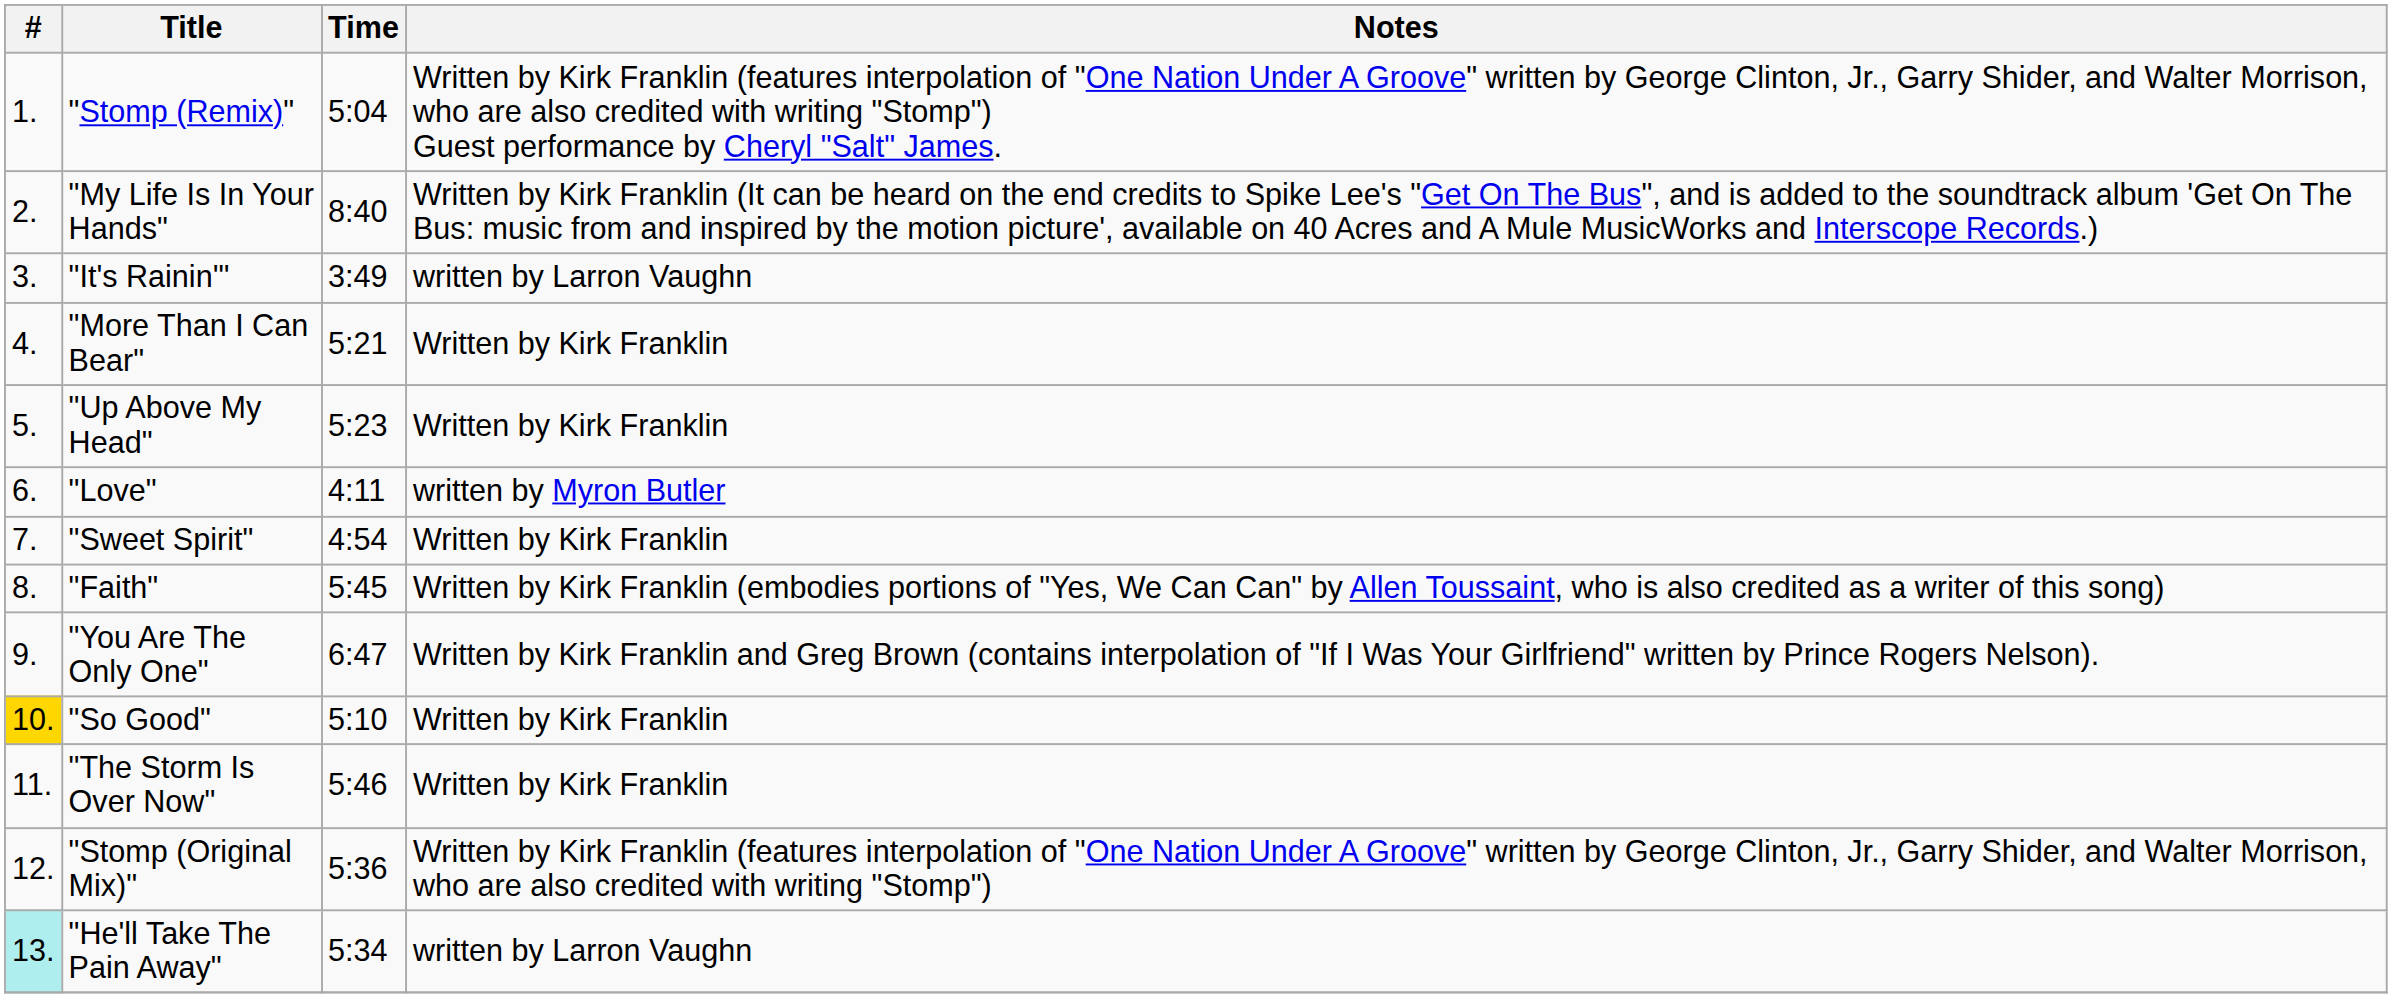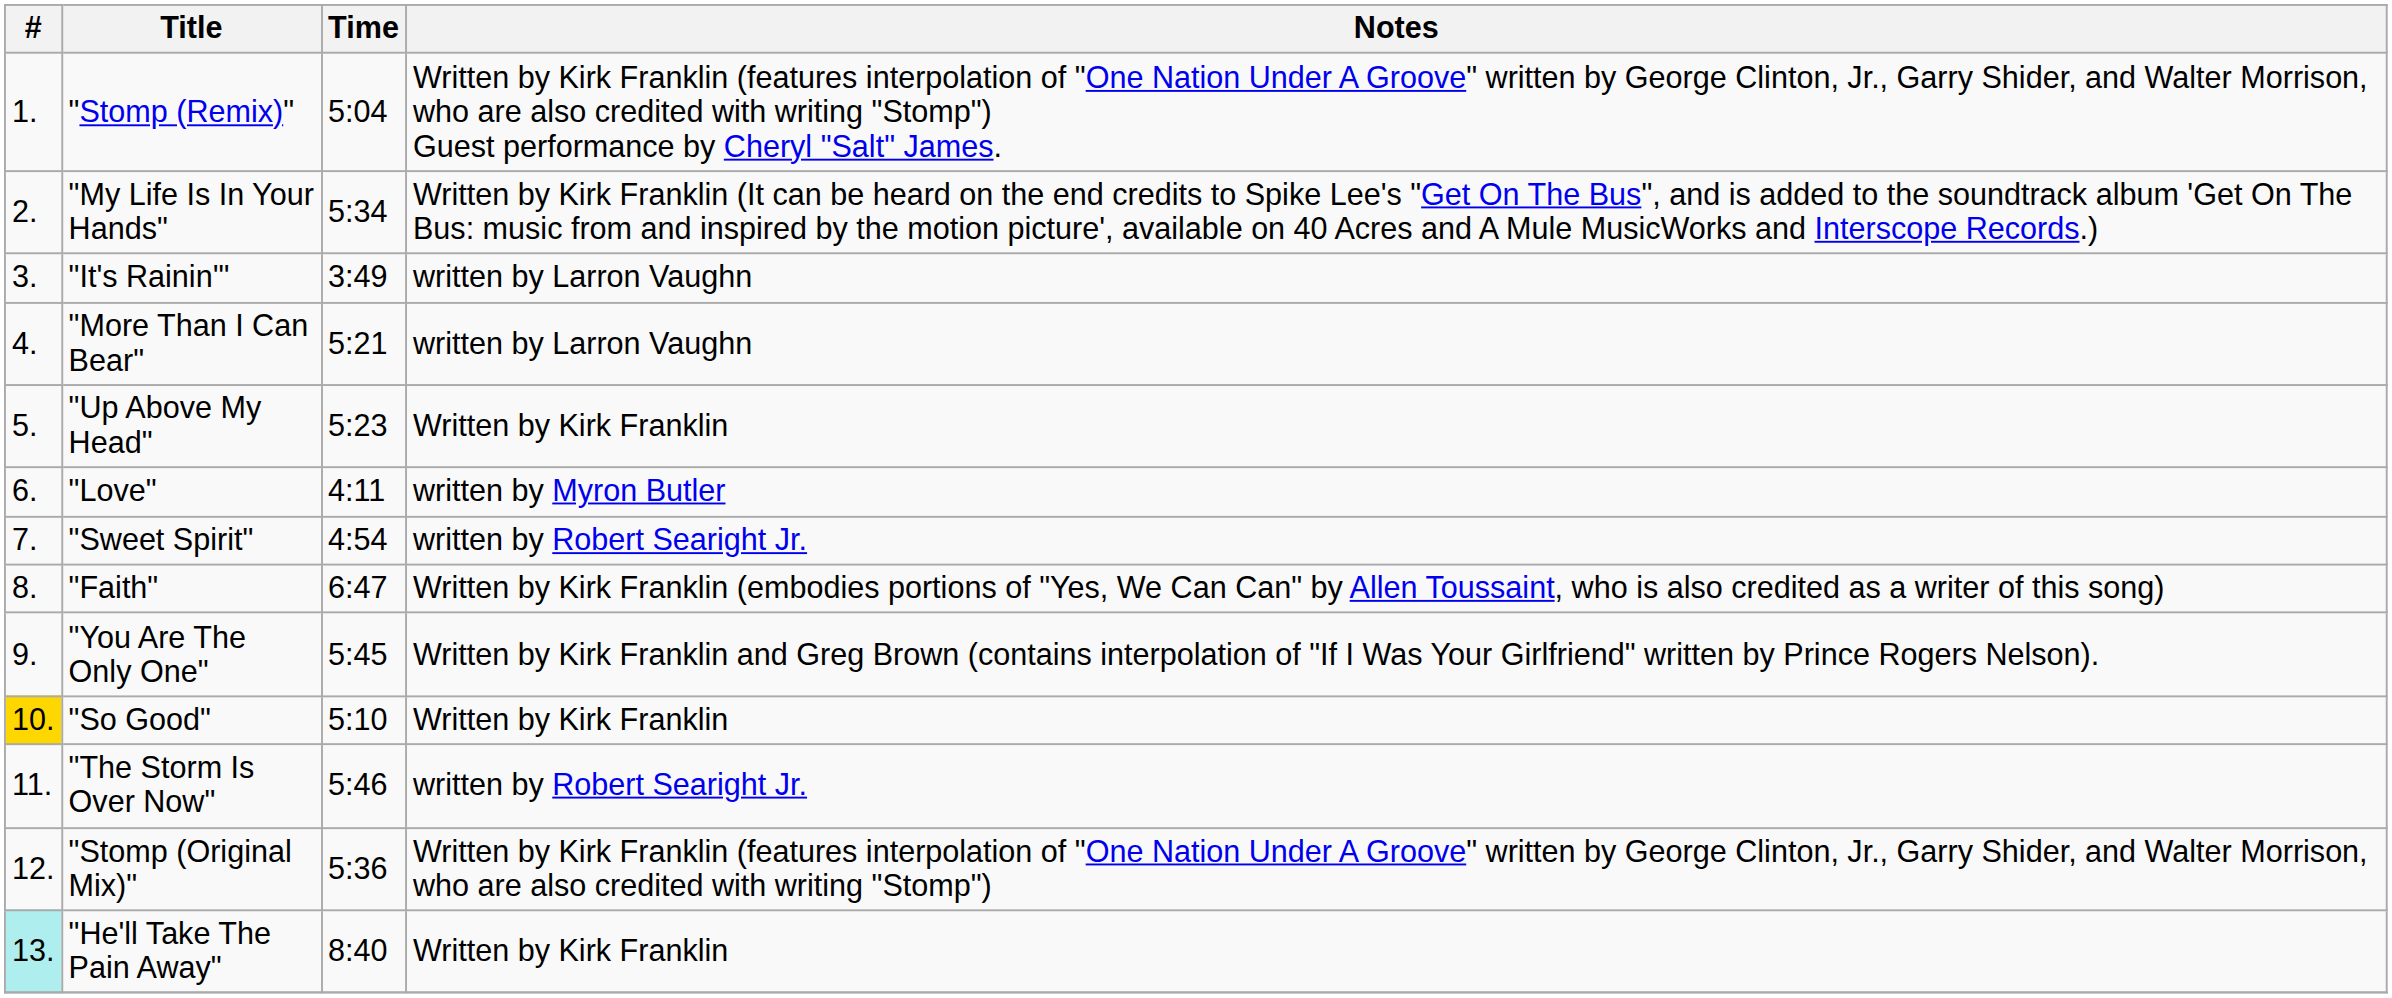"My Life Is In Your Hands" | Time: 8:40 -> 5:34
"More Than I Can Bear" | Notes: Written by Kirk Franklin -> written by Larron Vaughn
"Sweet Spirit" | Notes: Written by Kirk Franklin -> written by Robert Searight Jr.
"Faith" | Time: 5:45 -> 6:47
"You Are The Only One" | Time: 6:47 -> 5:45
"The Storm Is Over Now" | Notes: Written by Kirk Franklin -> written by Robert Searight Jr.
"He'll Take The Pain Away" | Time: 5:34 -> 8:40
"He'll Take The Pain Away" | Notes: written by Larron Vaughn -> Written by Kirk Franklin
